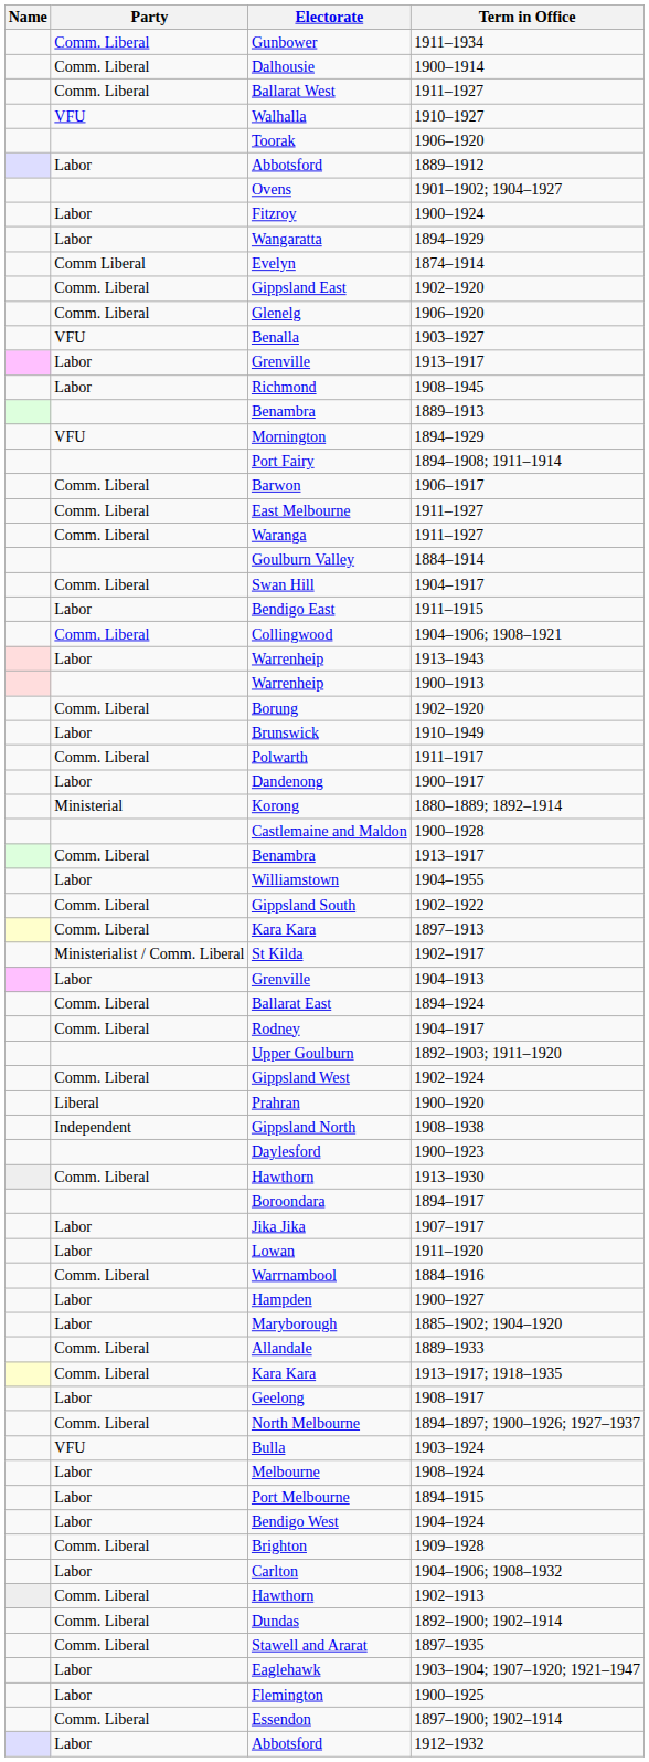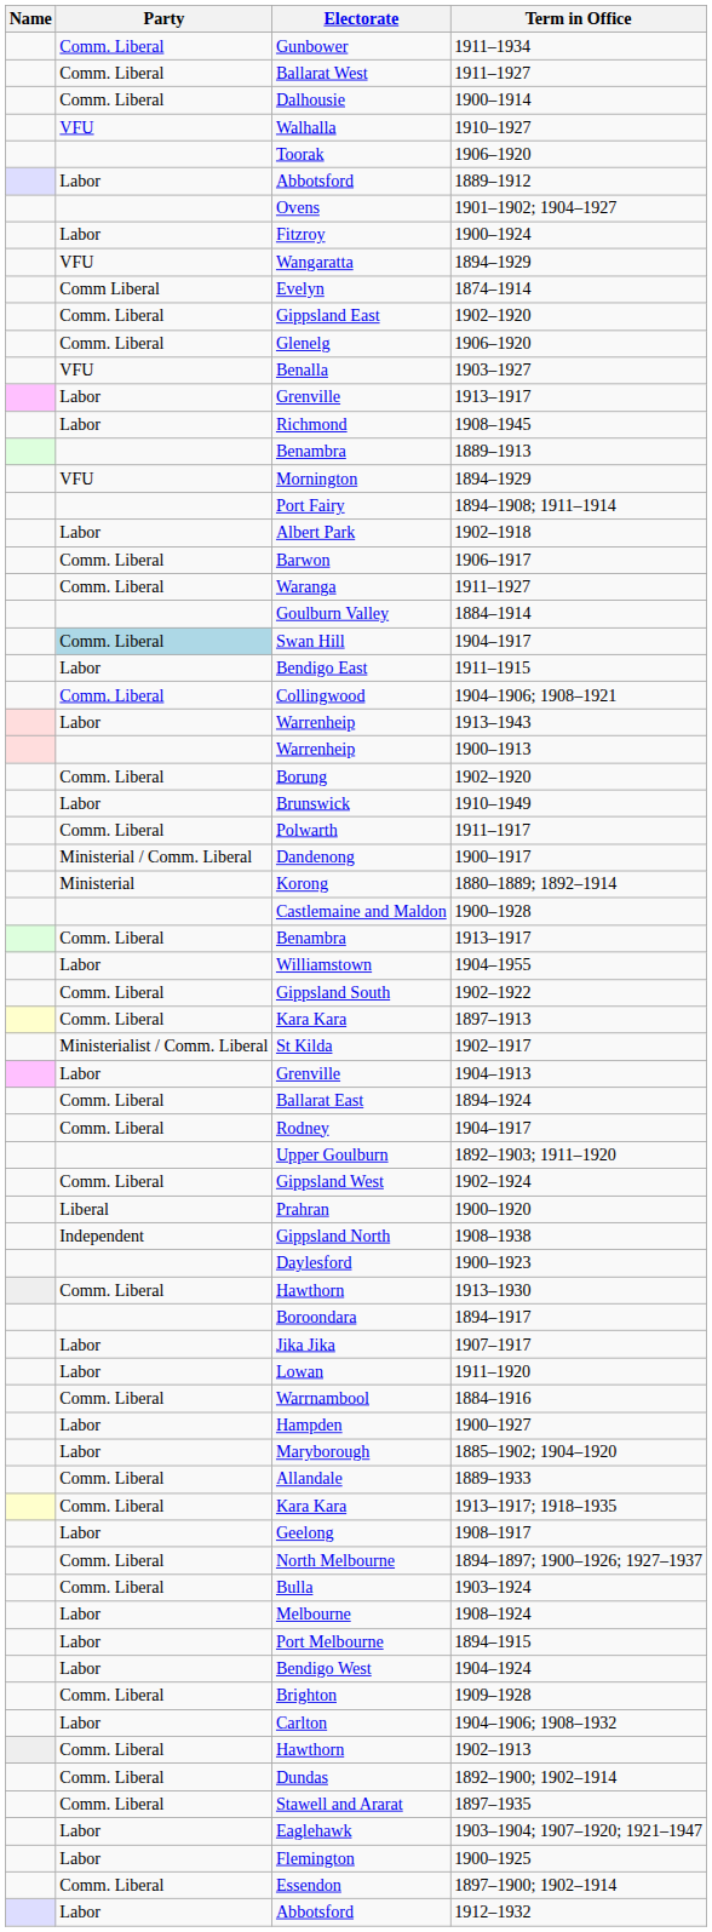rows swapped: Dalhousie <-> Ballarat West
Wangaratta | Party: Labor -> VFU
+ row: Labor | Albert Park | 1902–1918
- row: Comm. Liberal | East Melbourne | 1911–1927
Swan Hill | Party: no background -> lightblue background
Dandenong | Party: Labor -> Ministerial / Comm. Liberal
Bulla | Party: VFU -> Comm. Liberal
